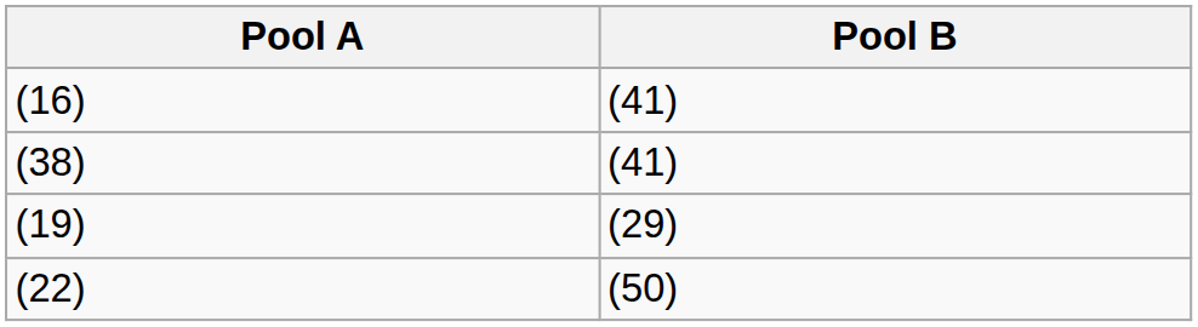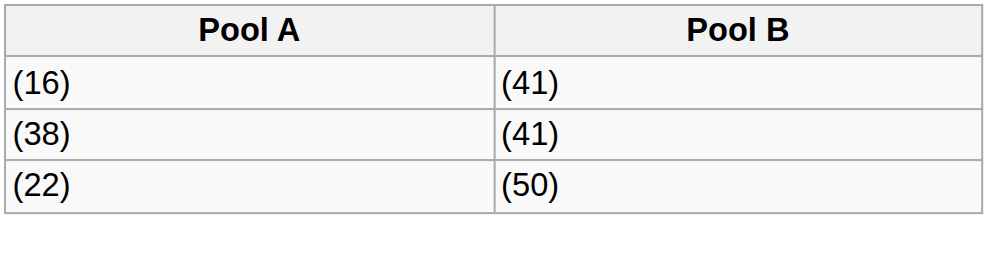- row: (19) | (29)
